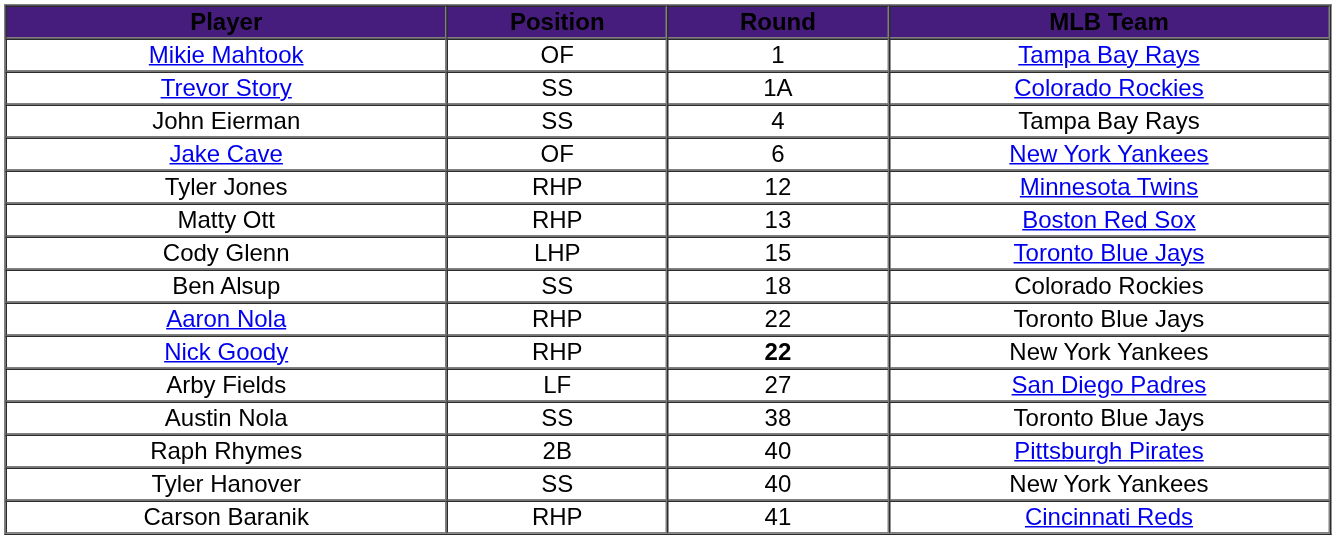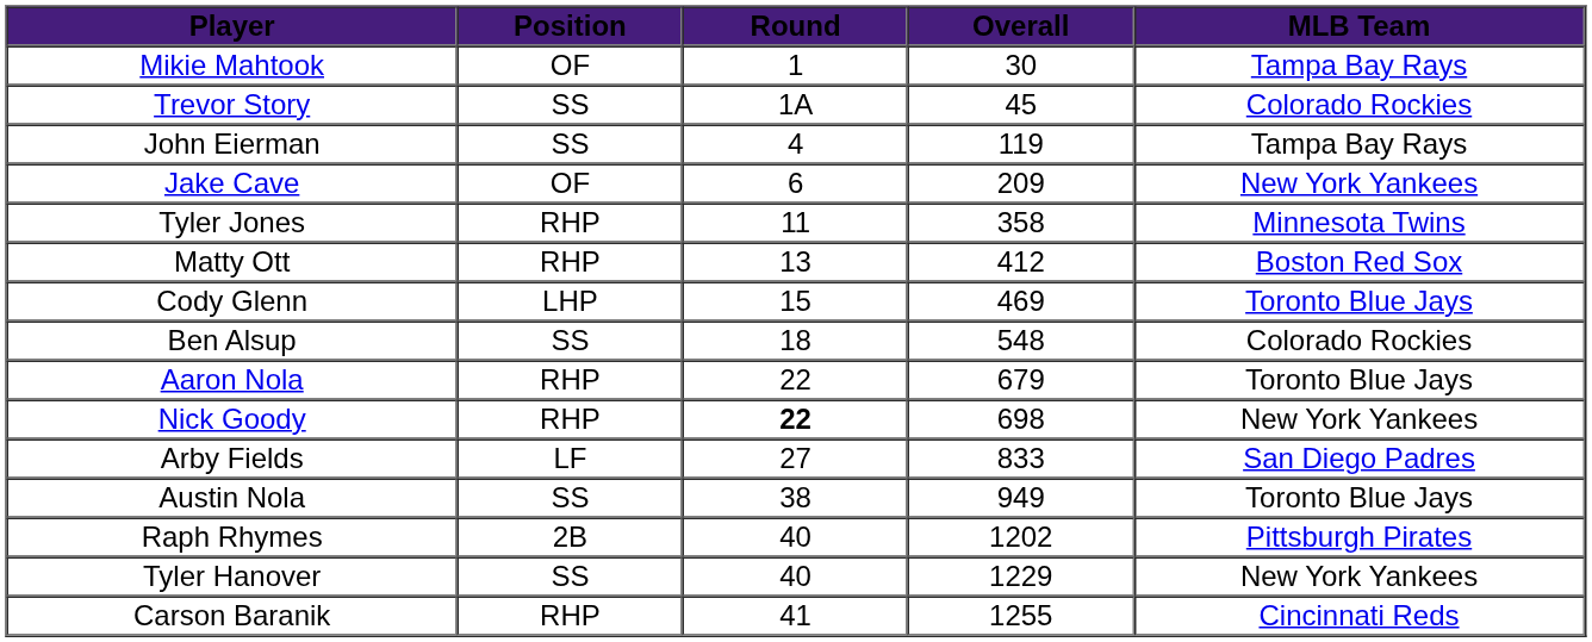+ column: Overall | 30 | 45 | 119 | 209 | 358 | 412 | 469 | 548 | 679 | 698 | 833 | 949 | 1202 | 1229 | 1255
Tyler Jones | Round: 12 -> 11
